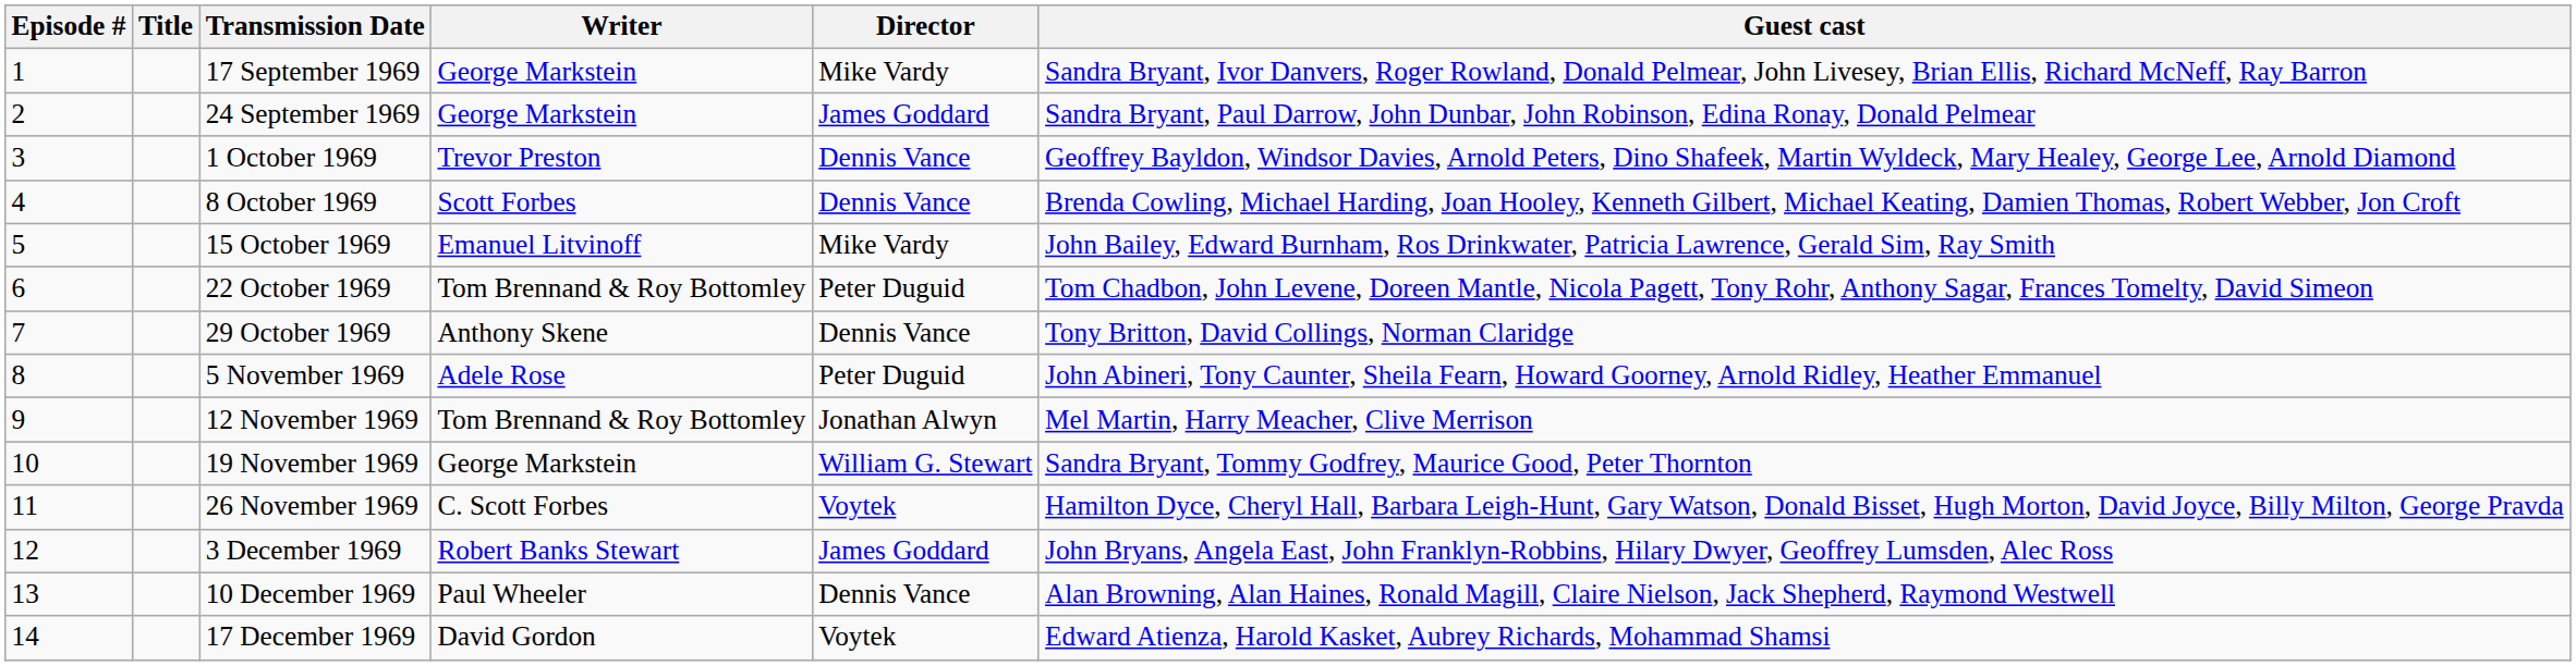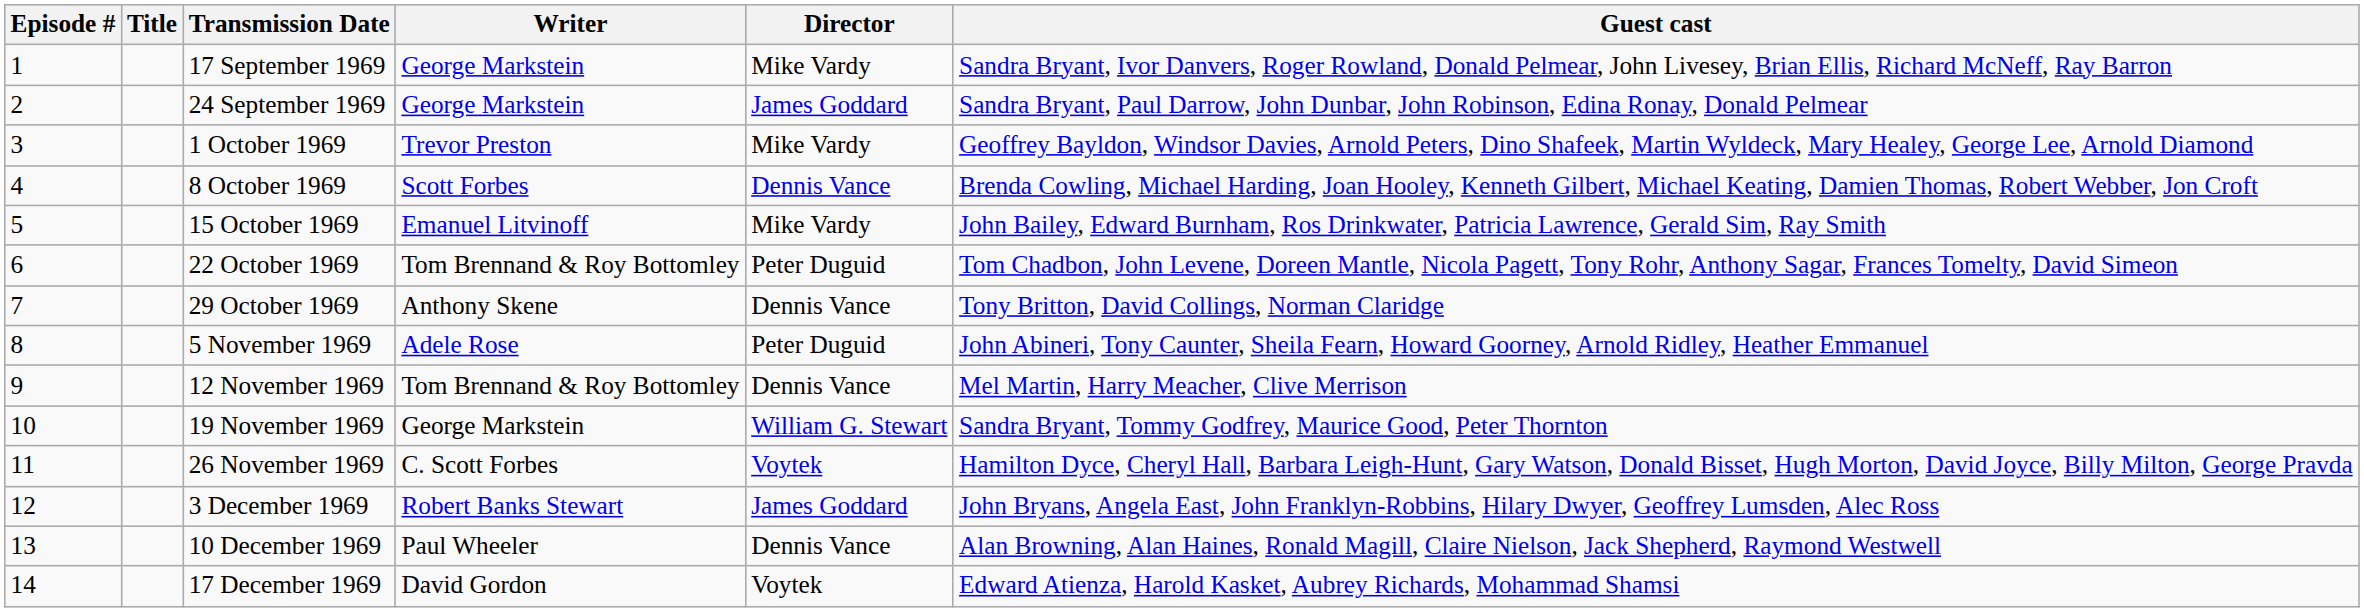1 October 1969 | Director: Dennis Vance -> Mike Vardy
12 November 1969 | Director: Jonathan Alwyn -> Dennis Vance
